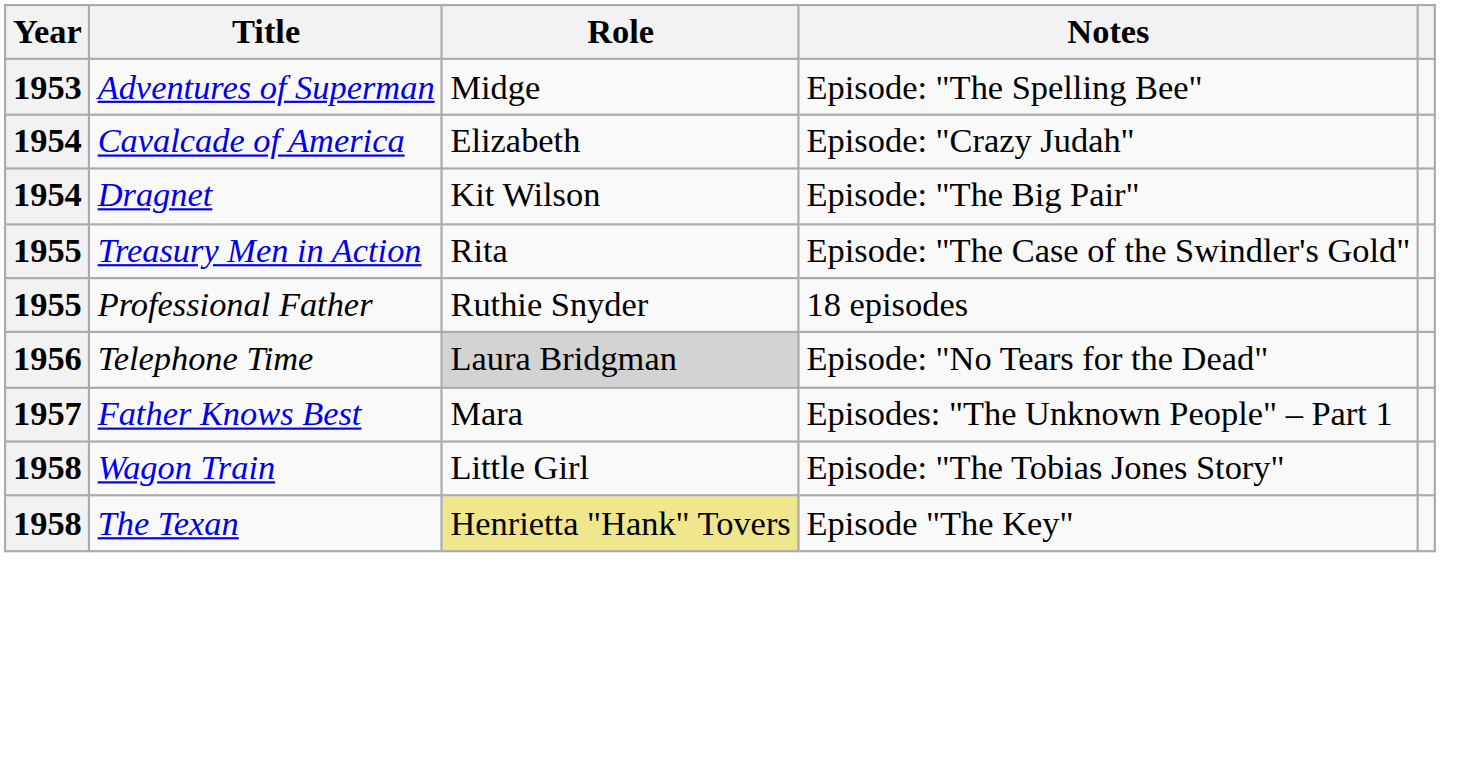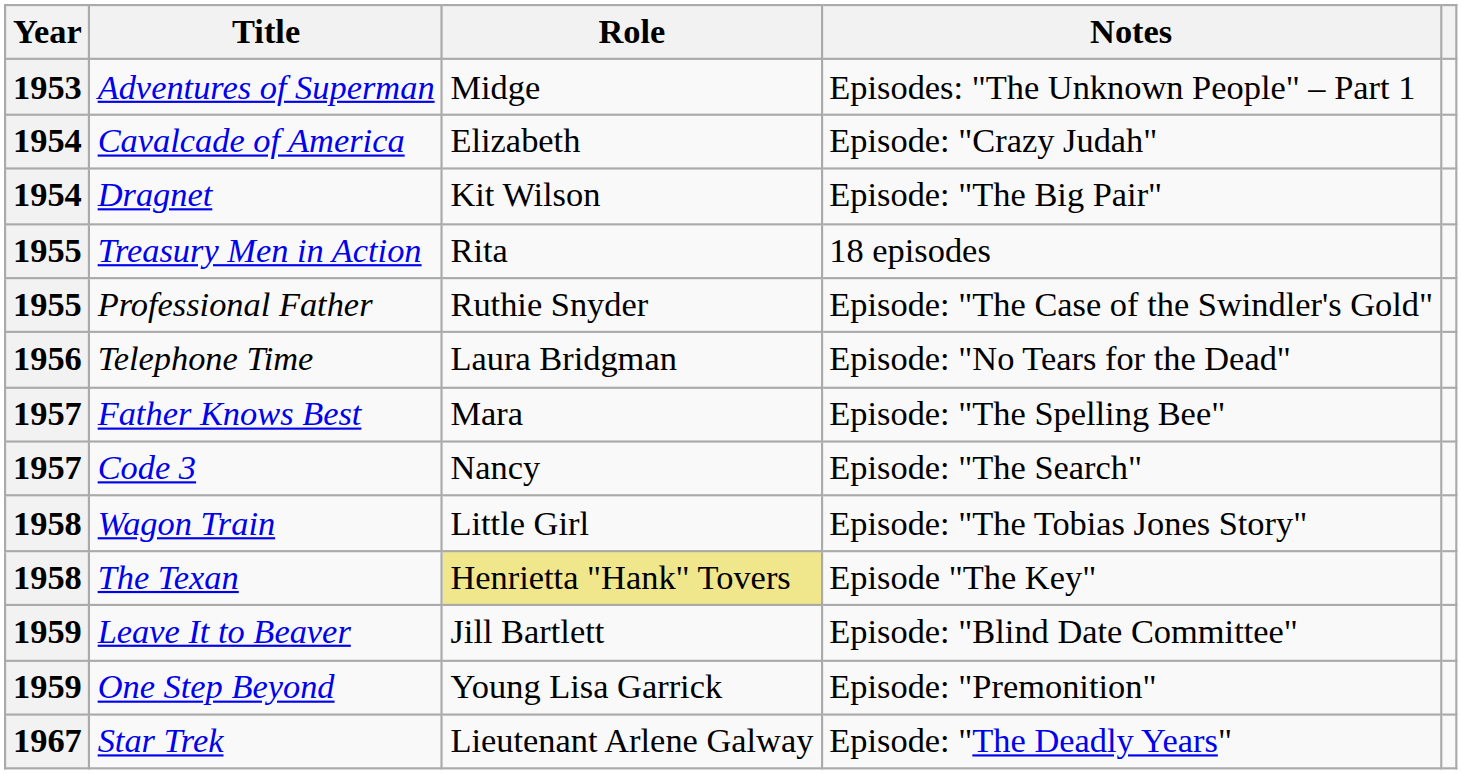Adventures of Superman | Notes: Episode: "The Spelling Bee" -> Episodes: "The Unknown People" – Part 1
Treasury Men in Action | Notes: Episode: "The Case of the Swindler's Gold" -> 18 episodes
Professional Father | Notes: 18 episodes -> Episode: "The Case of the Swindler's Gold"
Telephone Time | Role: lightgrey background -> no background
Father Knows Best | Notes: Episodes: "The Unknown People" – Part 1 -> Episode: "The Spelling Bee"
+ row: 1957 | Code 3 | Nancy | Episode: "The Search"
+ row: 1959 | Leave It to Beaver | Jill Bartlett | Episode: "Blind Date Committee"
+ row: 1959 | One Step Beyond | Young Lisa Garrick | Episode: "Premonition"
+ row: 1967 | Star Trek | Lieutenant Arlene Galway | Episode: "The Deadly Years"
